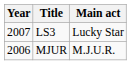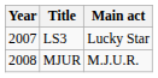MJUR | Year: 2006 -> 2008
